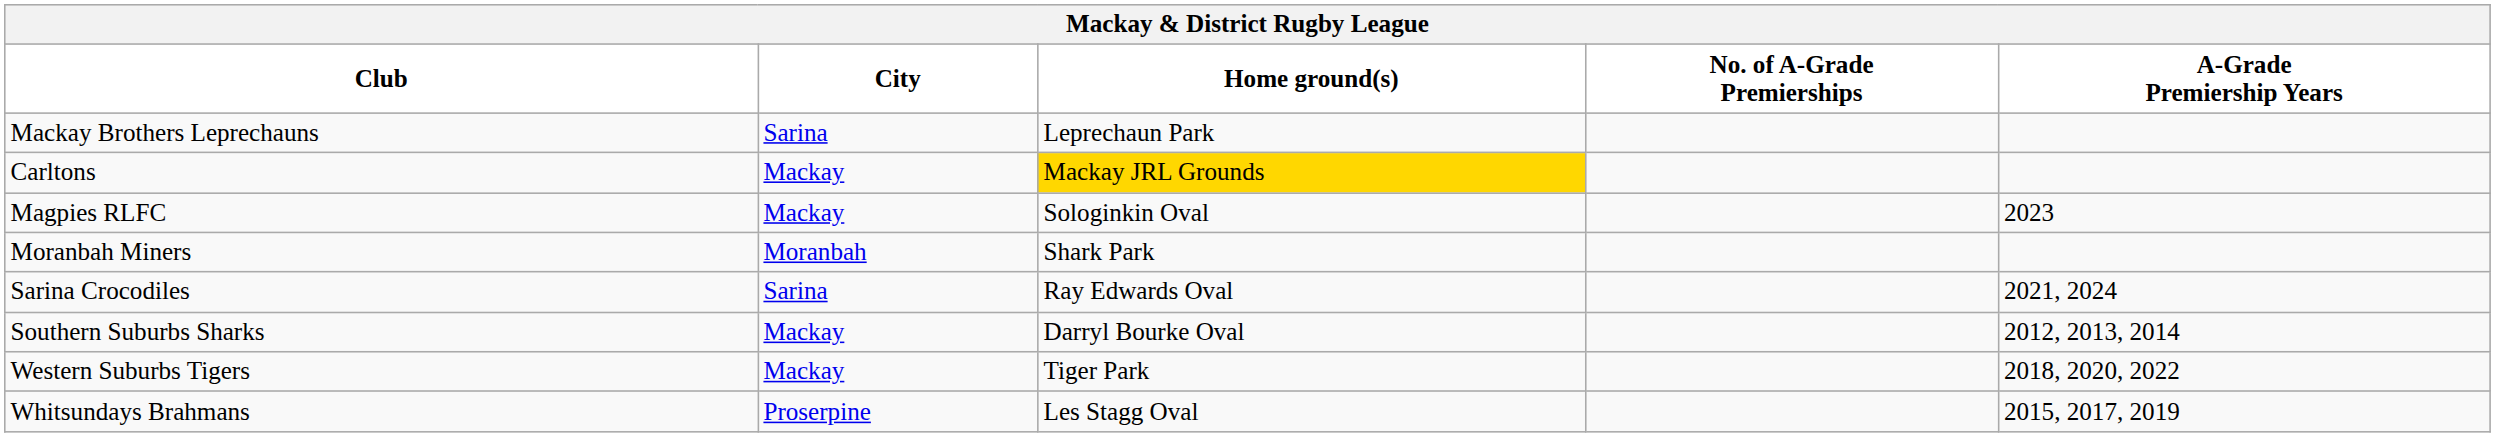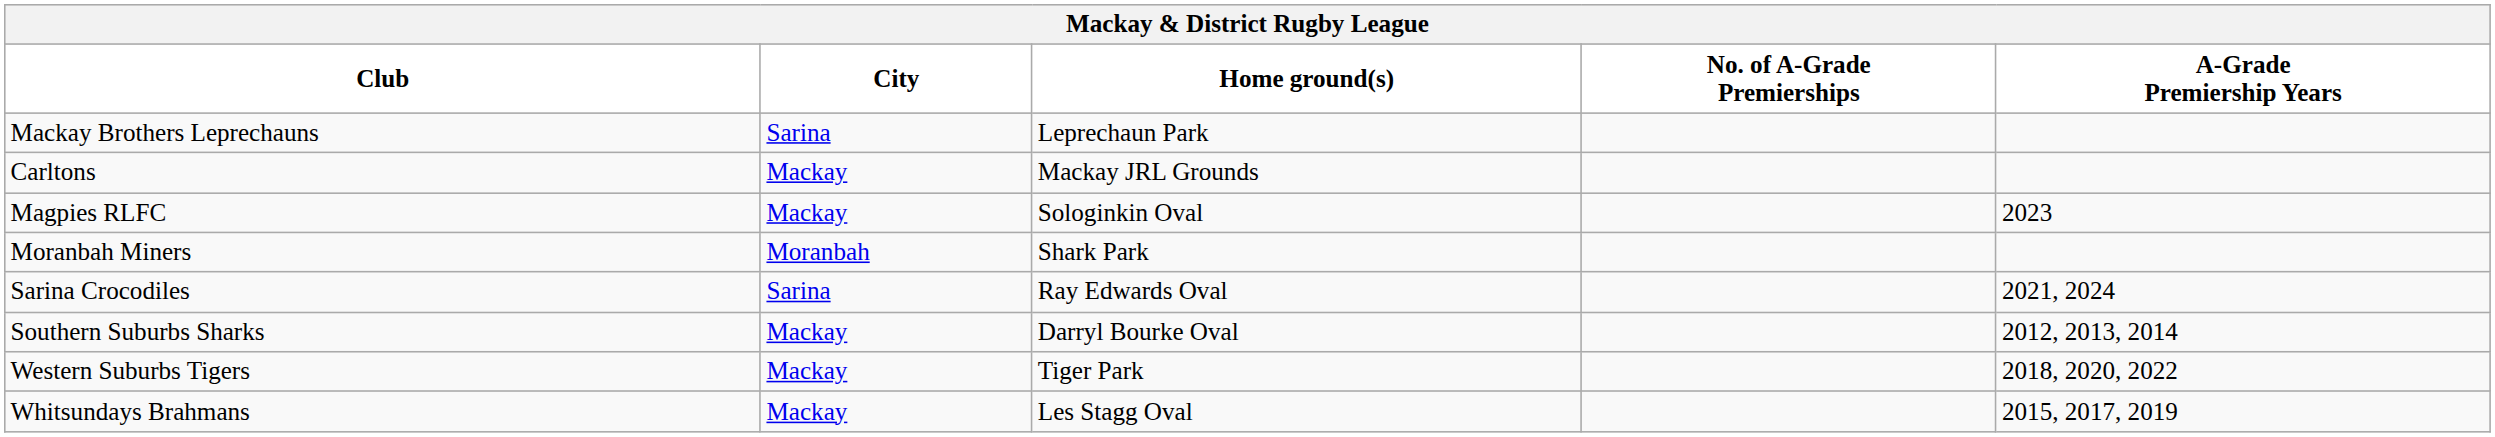Carltons | Home ground(s): gold background -> no background
Whitsundays Brahmans | City: Proserpine -> Mackay
